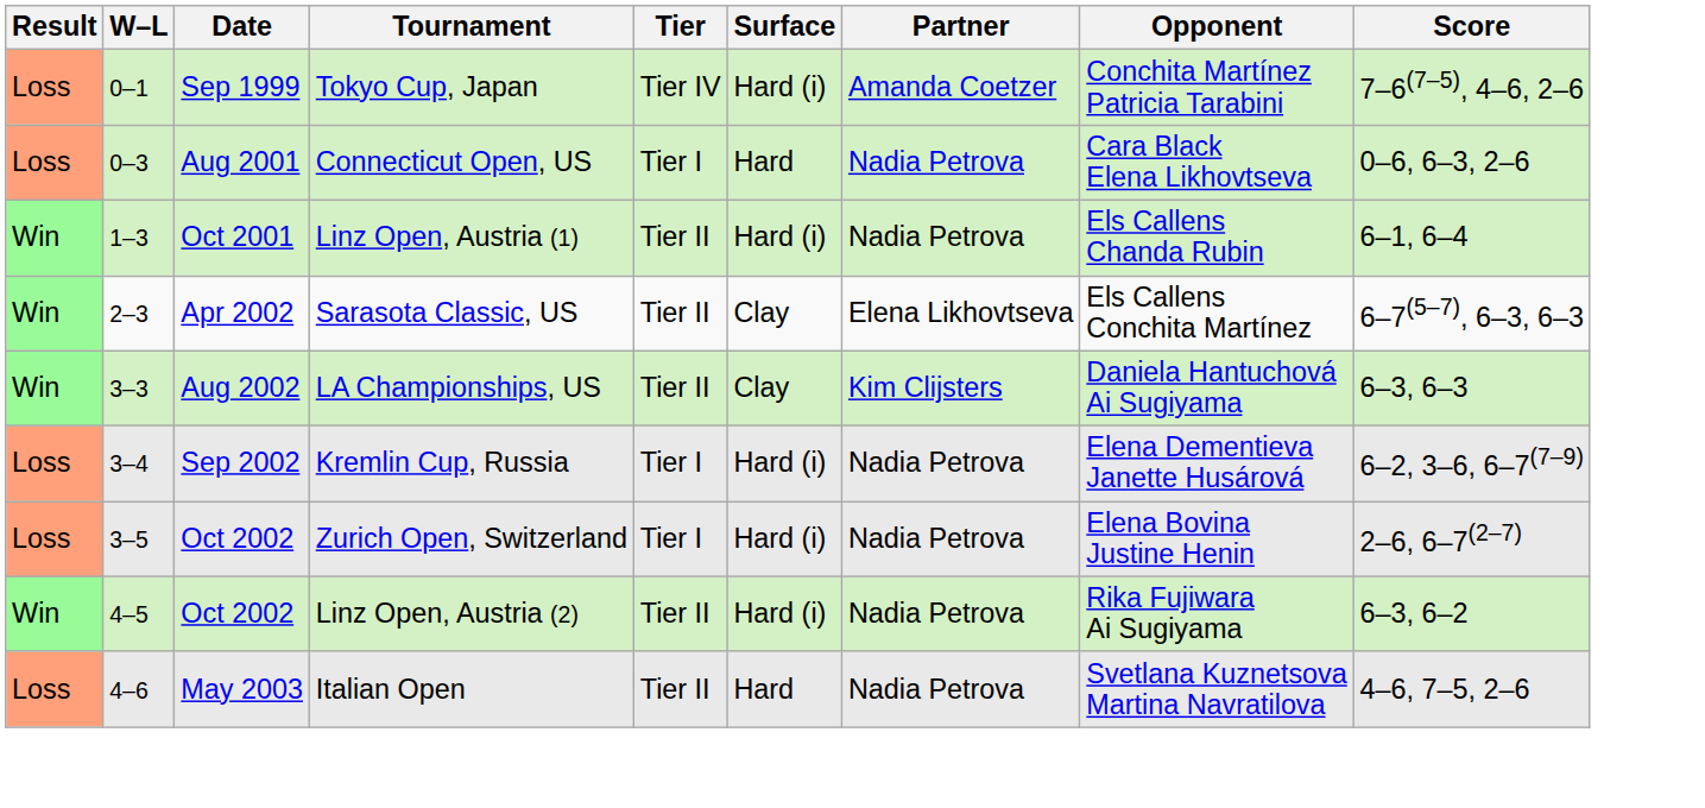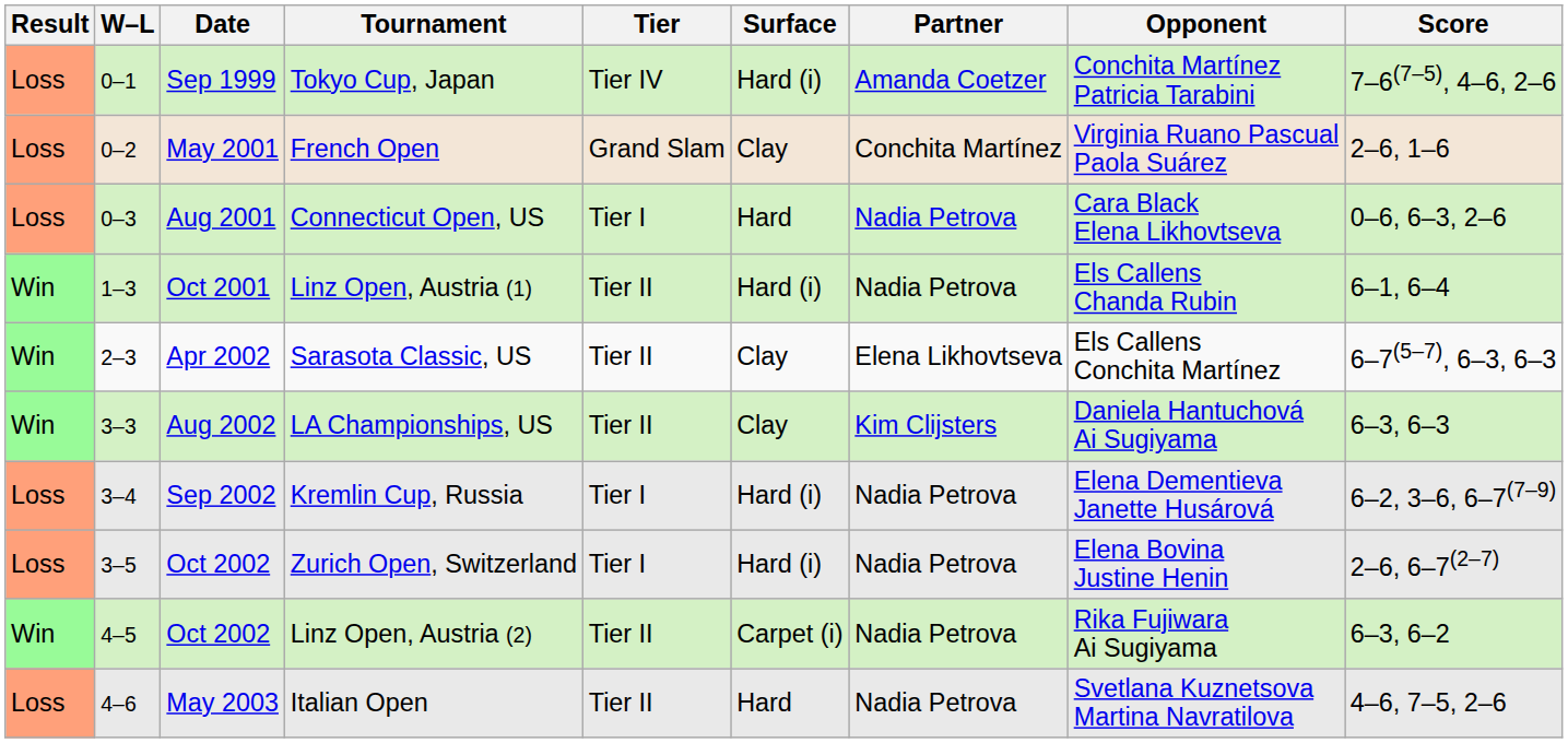+ row: Loss | 0–2 | May 2001 | French Open | Grand Slam | Clay | Conchita Martínez | Virginia Ruano Pascual Paola Suárez | 2–6, 1–6
Linz Open, Austria (2) | Surface: Hard (i) -> Carpet (i)
